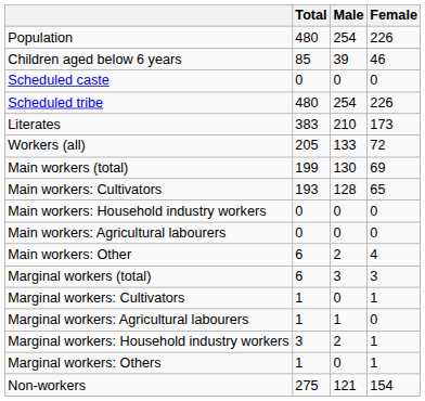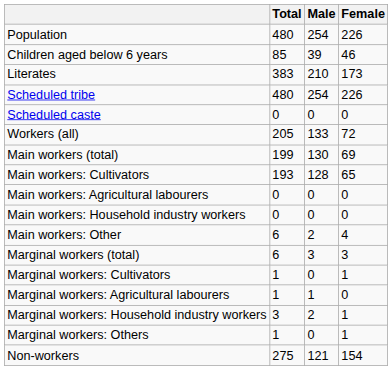rows swapped: Scheduled caste <-> Literates
rows swapped: Main workers: Agricultural labourers <-> Main workers: Household industry workers
